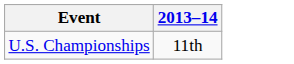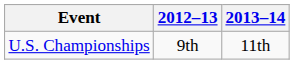+ column: 2012–13 | 9th
